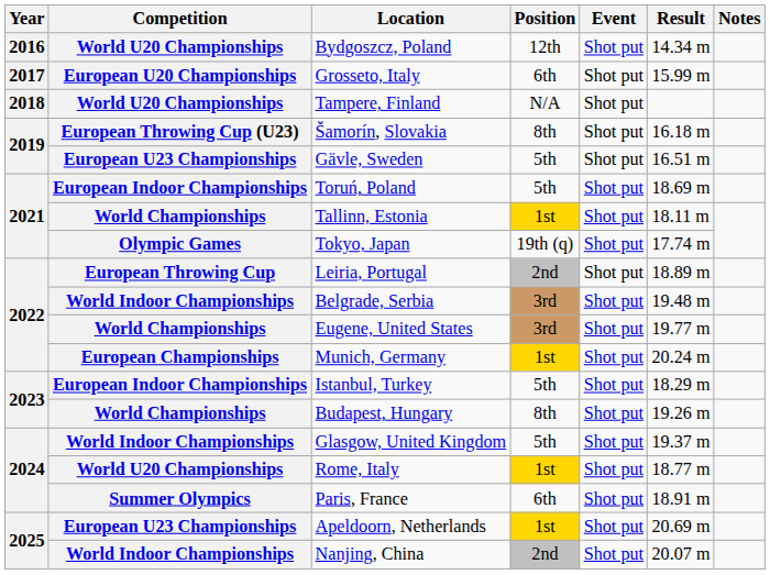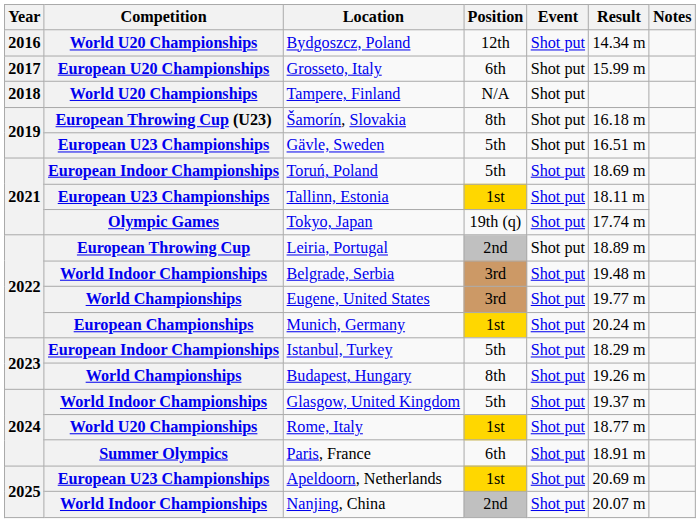Tallinn, Estonia | Competition: World Championships -> European U23 Championships
